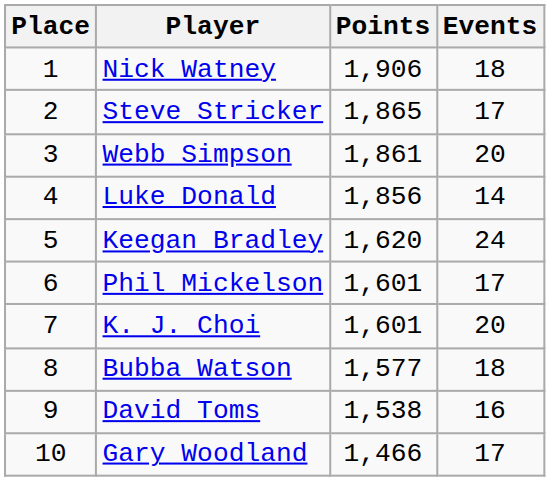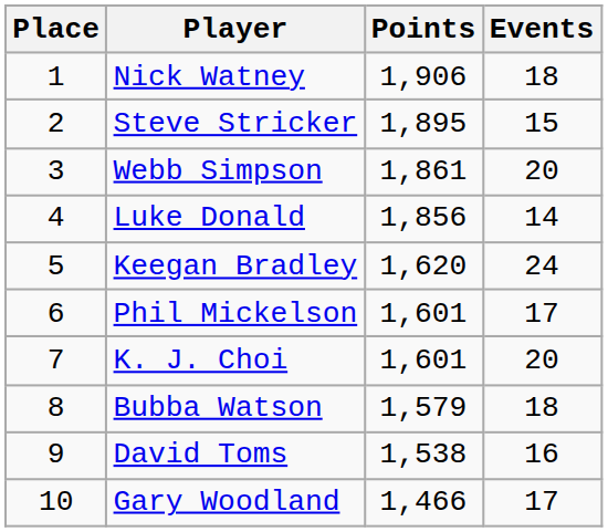Steve Stricker | Points: 1,865 -> 1,895
Steve Stricker | Events: 17 -> 15
Bubba Watson | Points: 1,577 -> 1,579
